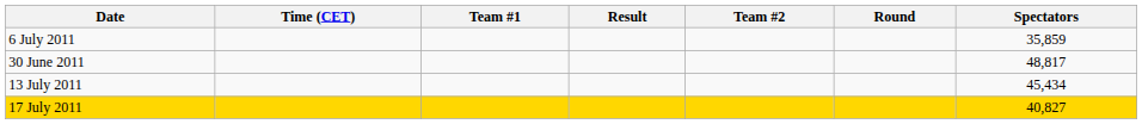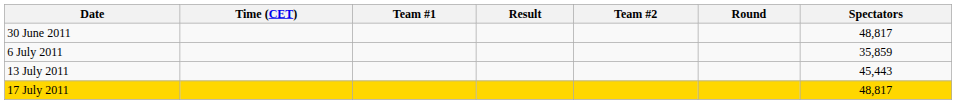rows swapped: 30 June 2011 <-> 6 July 2011
13 July 2011 | Spectators: 45,434 -> 45,443
17 July 2011 | Spectators: 40,827 -> 48,817
